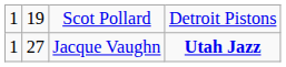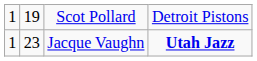Jacque Vaughn | column 2: 27 -> 23
